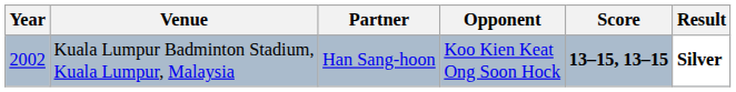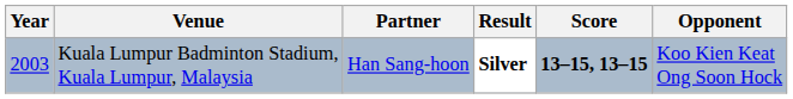columns swapped: Opponent <-> Result
Kuala Lumpur Badminton Stadium, Kuala Lumpur, Malaysia | Year: 2002 -> 2003
